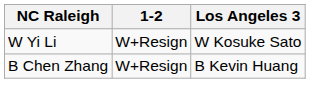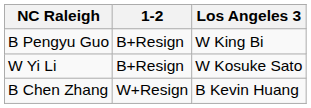+ row: B Pengyu Guo | B+Resign | W King Bi
W Yi Li | 1-2: W+Resign -> B+Resign
